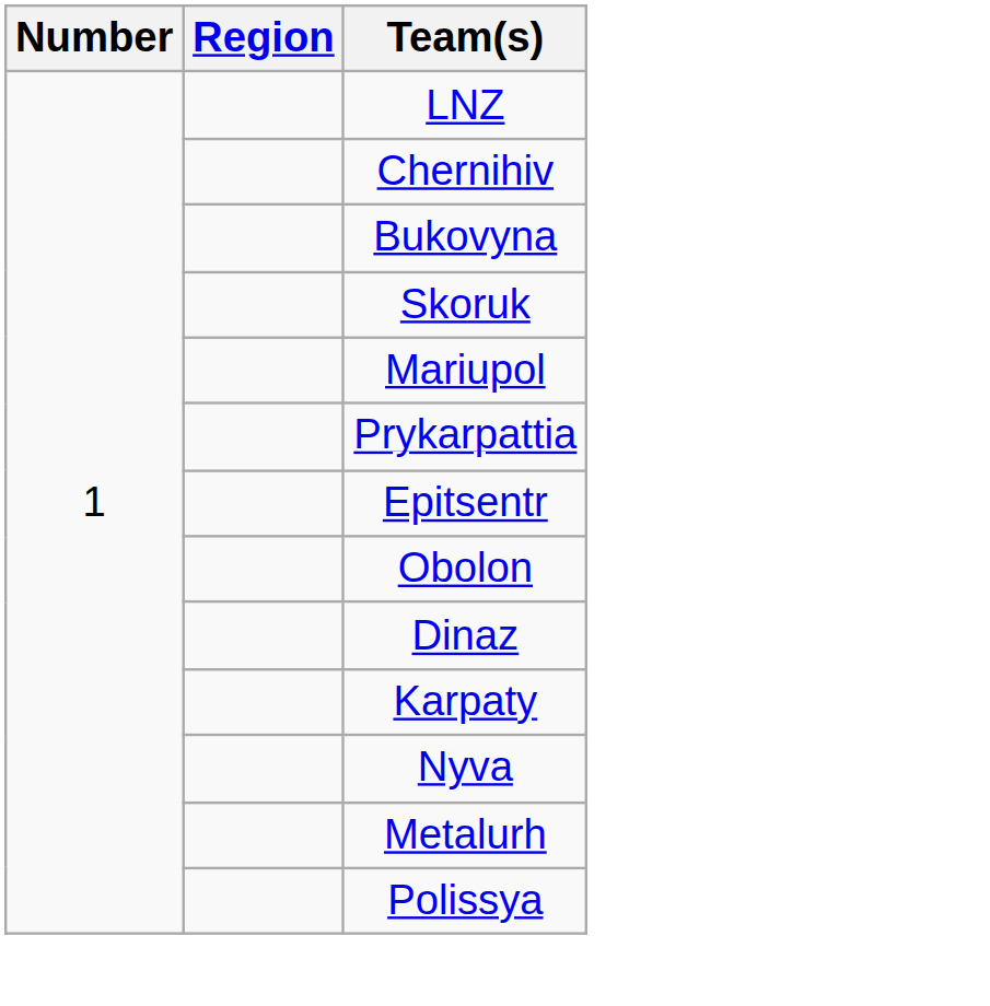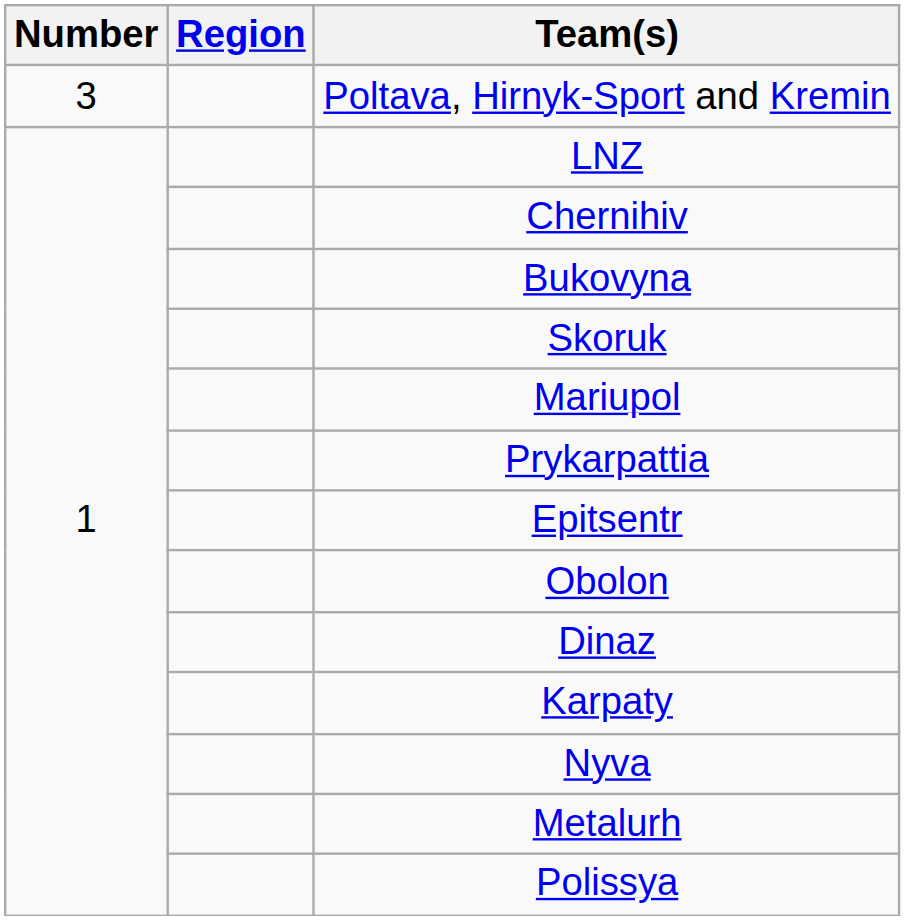+ row: 3 | Poltava, Hirnyk-Sport and Kremin
